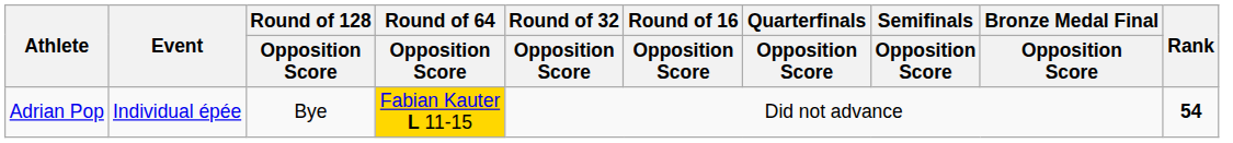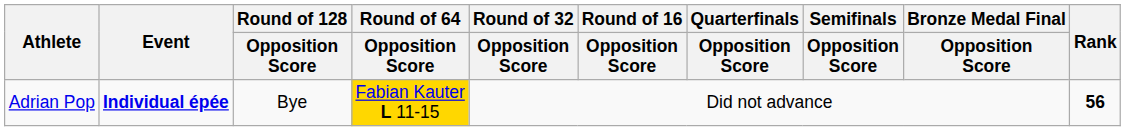Adrian Pop | Event: normal -> bold
Adrian Pop | Rank: 54 -> 56
